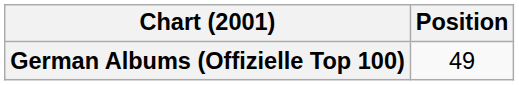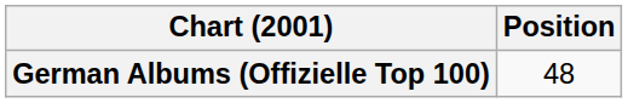German Albums (Offizielle Top 100) | Position: 49 -> 48
